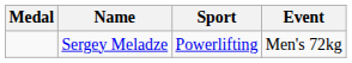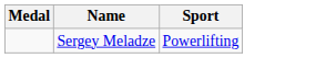- column: Event | Men's 72kg
